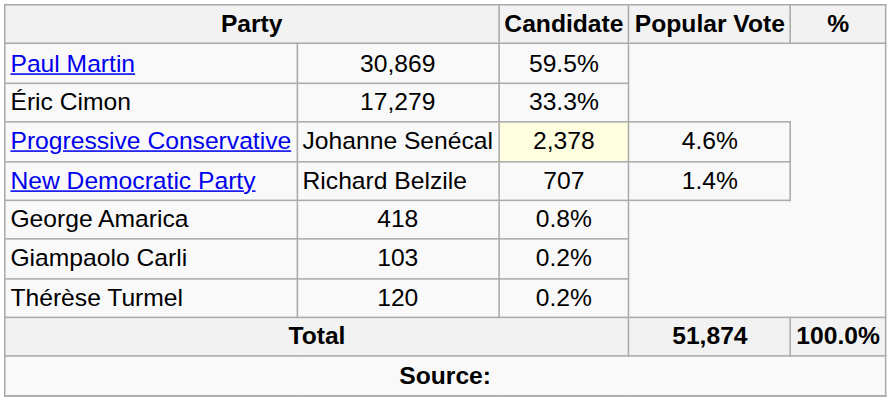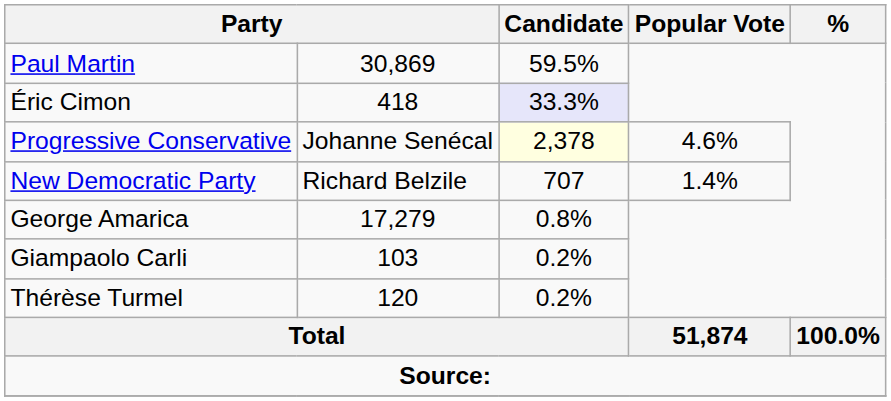Éric Cimon | column 2: 17,279 -> 418
Éric Cimon | Candidate: no background -> lavender background
George Amarica | column 2: 418 -> 17,279
